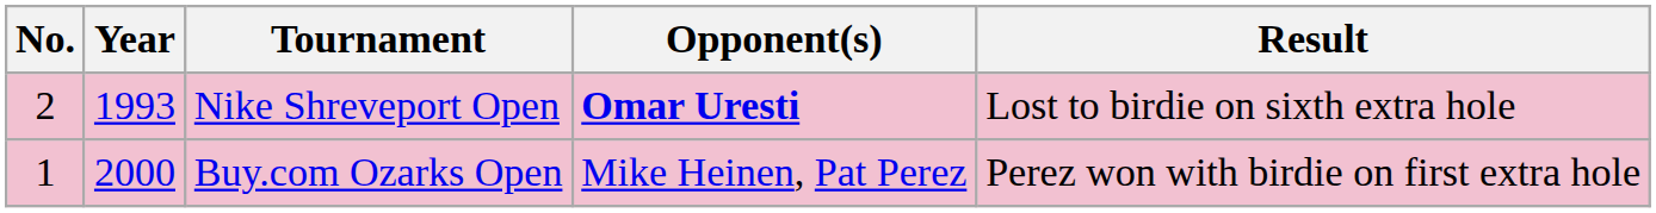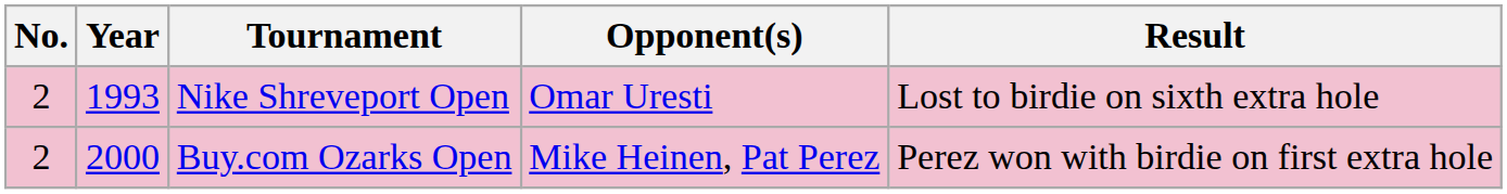Nike Shreveport Open | Opponent(s): bold -> normal
Buy.com Ozarks Open | No.: 1 -> 2
